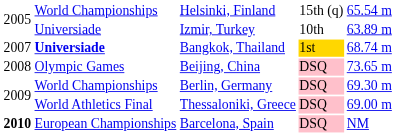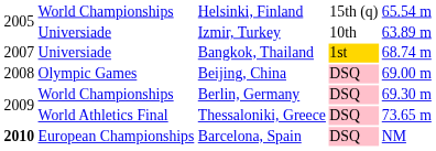Bangkok, Thailand | column 2: bold -> normal
Beijing, China | column 5: 73.65 m -> 69.00 m
Thessaloniki, Greece | column 5: 69.00 m -> 73.65 m
